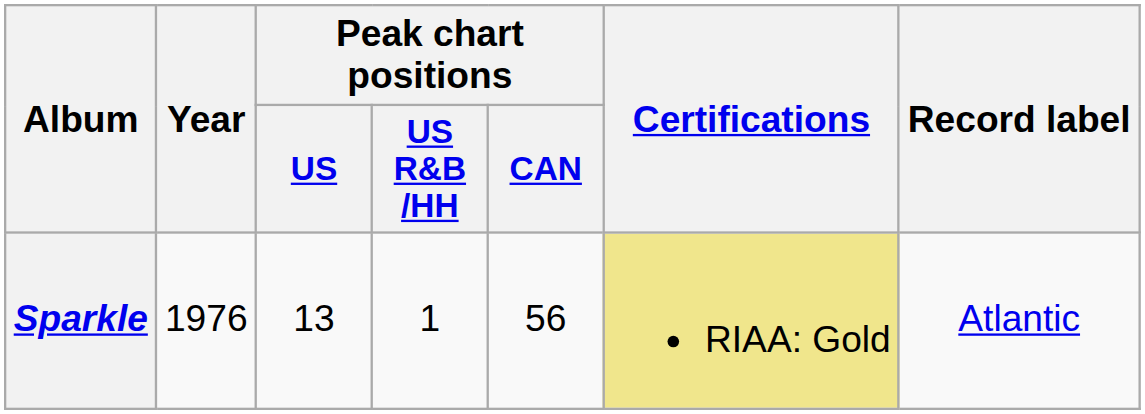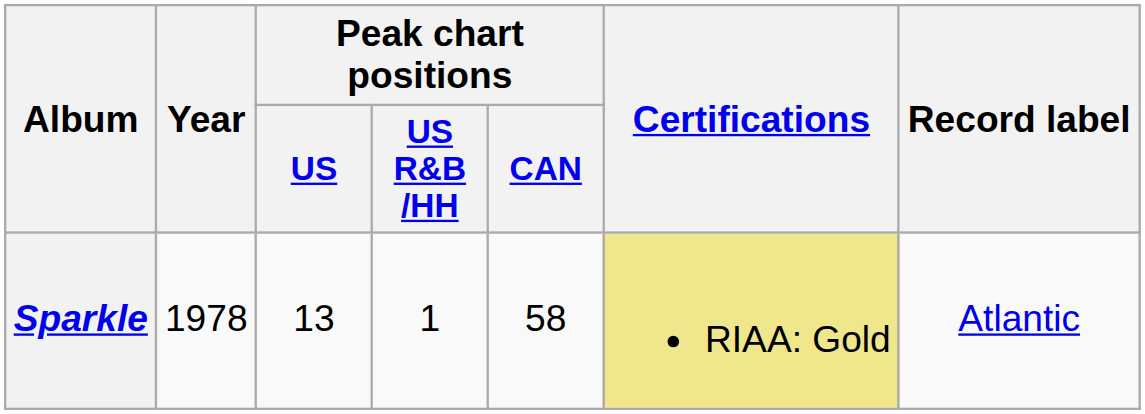Sparkle | Year: 1976 -> 1978
Sparkle | Peak chart positions / CAN: 56 -> 58
